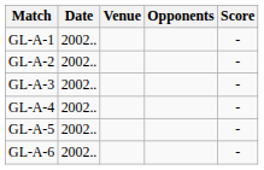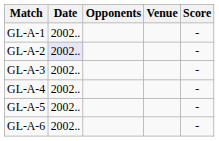columns swapped: Venue <-> Opponents
GL-A-2 | Date: no background -> lavender background
